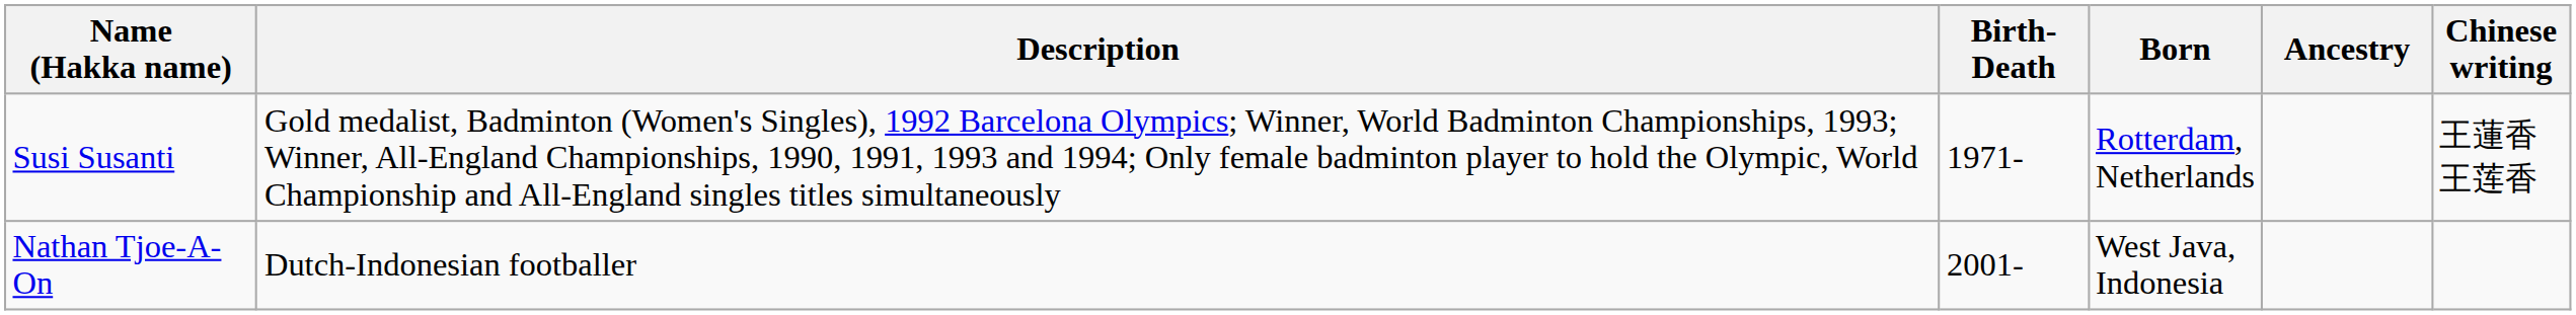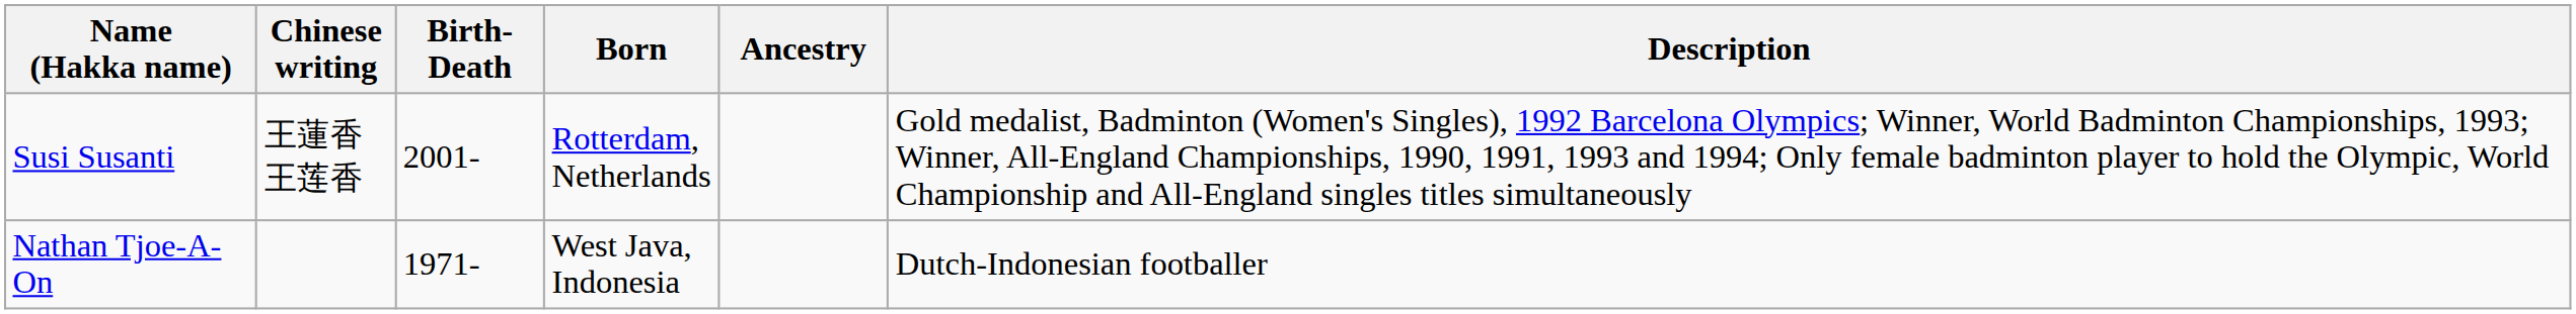columns swapped: Chinese writing <-> Description
Susi Susanti | Birth-Death: 1971- -> 2001-
Nathan Tjoe-A-On | Birth-Death: 2001- -> 1971-
